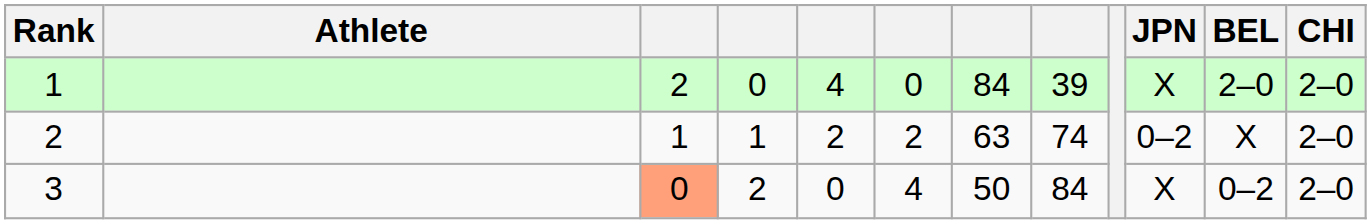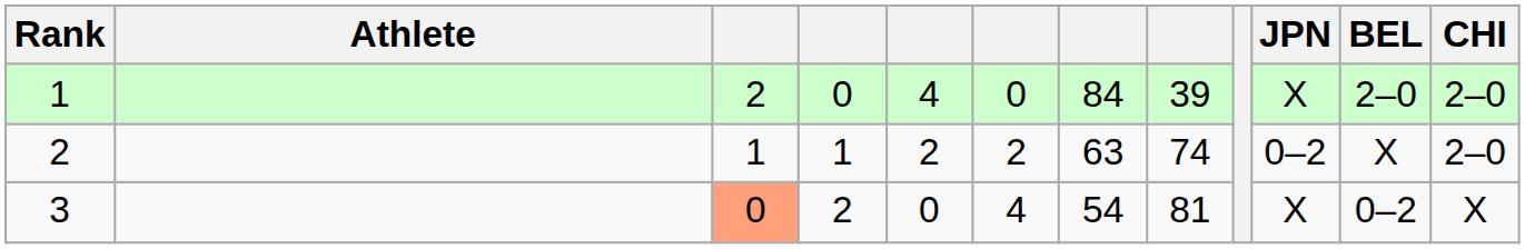3 | column 7: 50 -> 54
3 | column 8: 84 -> 81
3 | CHI: 2–0 -> X
